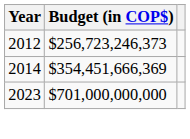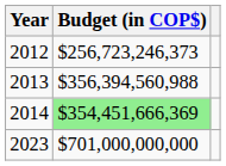+ row: 2013 | $356,394,560,988
2014 | Budget (in COP$): no background -> lightgreen background
